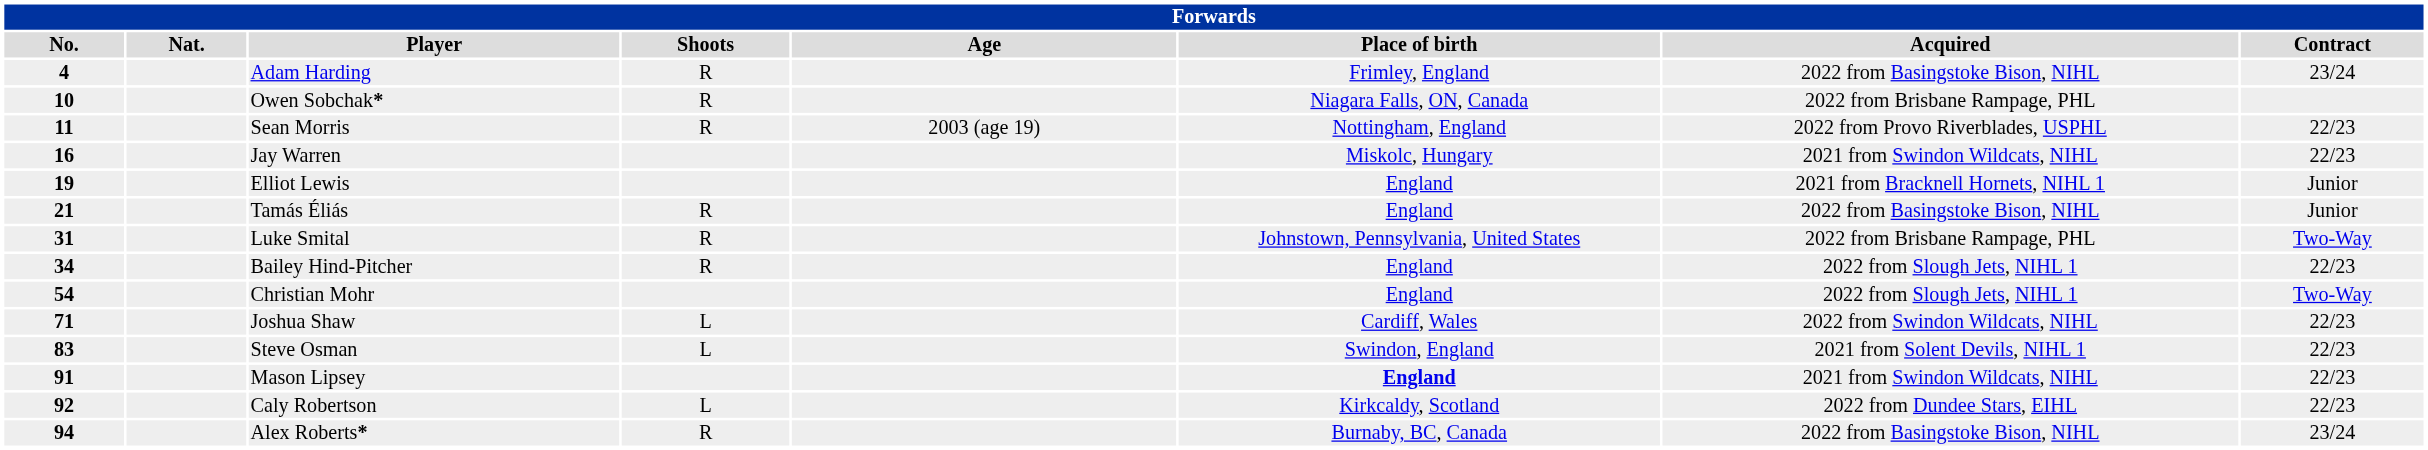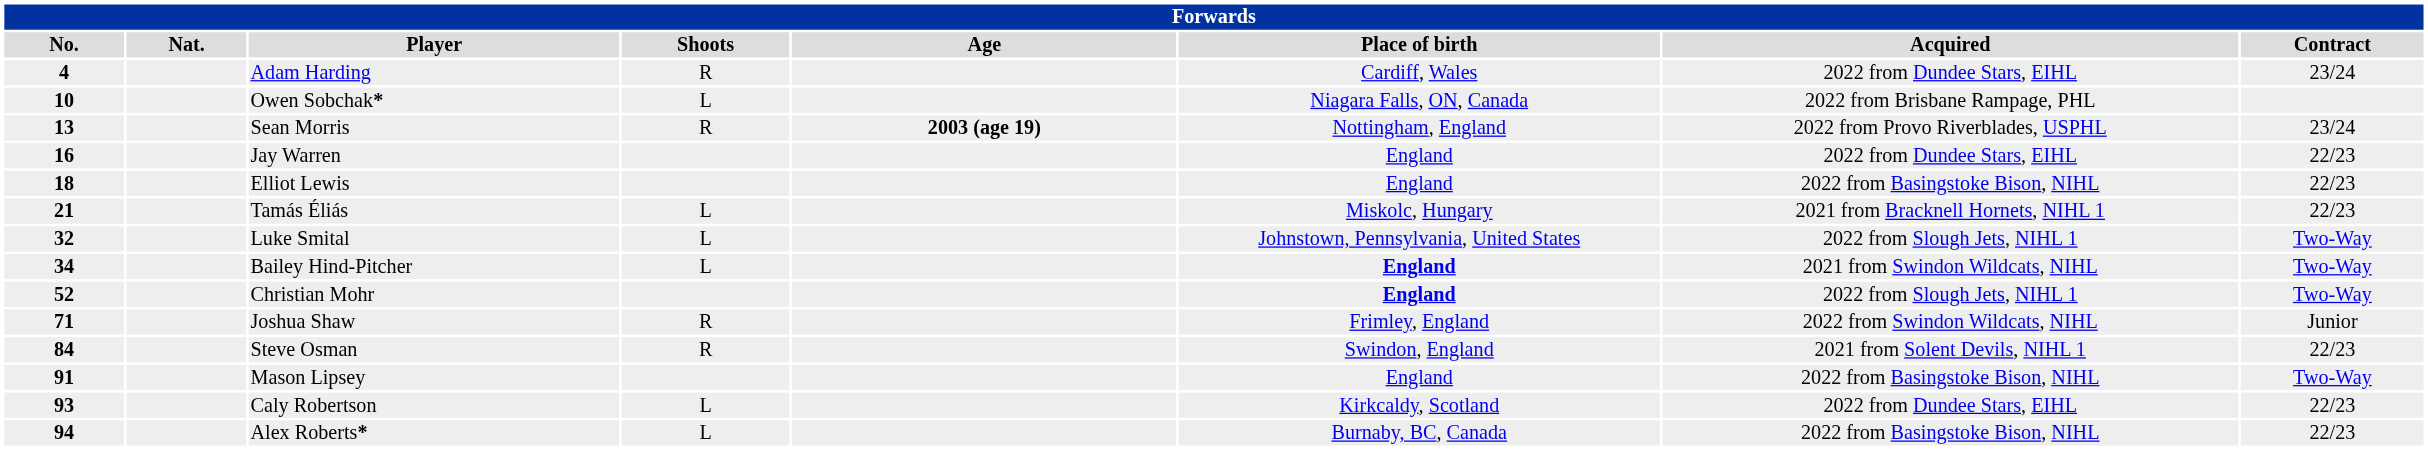Adam Harding | Place of birth: Frimley, England -> Cardiff, Wales
Adam Harding | Acquired: 2022 from Basingstoke Bison, NIHL -> 2022 from Dundee Stars, EIHL
Owen Sobchak* | Shoots: R -> L
Sean Morris | No.: 11 -> 13
Sean Morris | Age: normal -> bold
Sean Morris | Contract: 22/23 -> 23/24
Jay Warren | Place of birth: Miskolc, Hungary -> England
Jay Warren | Acquired: 2021 from Swindon Wildcats, NIHL -> 2022 from Dundee Stars, EIHL
Elliot Lewis | No.: 19 -> 18
Elliot Lewis | Acquired: 2021 from Bracknell Hornets, NIHL 1 -> 2022 from Basingstoke Bison, NIHL
Elliot Lewis | Contract: Junior -> 22/23
Tamás Éliás | Shoots: R -> L
Tamás Éliás | Place of birth: England -> Miskolc, Hungary
Tamás Éliás | Acquired: 2022 from Basingstoke Bison, NIHL -> 2021 from Bracknell Hornets, NIHL 1
Tamás Éliás | Contract: Junior -> 22/23
Luke Smital | No.: 31 -> 32
Luke Smital | Shoots: R -> L
Luke Smital | Acquired: 2022 from Brisbane Rampage, PHL -> 2022 from Slough Jets, NIHL 1
Bailey Hind-Pitcher | Shoots: R -> L
Bailey Hind-Pitcher | Place of birth: normal -> bold
Bailey Hind-Pitcher | Acquired: 2022 from Slough Jets, NIHL 1 -> 2021 from Swindon Wildcats, NIHL
Bailey Hind-Pitcher | Contract: 22/23 -> Two-Way
Christian Mohr | No.: 54 -> 52
Christian Mohr | Place of birth: normal -> bold
Joshua Shaw | Shoots: L -> R
Joshua Shaw | Place of birth: Cardiff, Wales -> Frimley, England
Joshua Shaw | Contract: 22/23 -> Junior
Steve Osman | No.: 83 -> 84
Steve Osman | Shoots: L -> R
Mason Lipsey | Place of birth: bold -> normal
Mason Lipsey | Acquired: 2021 from Swindon Wildcats, NIHL -> 2022 from Basingstoke Bison, NIHL
Mason Lipsey | Contract: 22/23 -> Two-Way
Caly Robertson | No.: 92 -> 93
Alex Roberts* | Shoots: R -> L
Alex Roberts* | Contract: 23/24 -> 22/23
